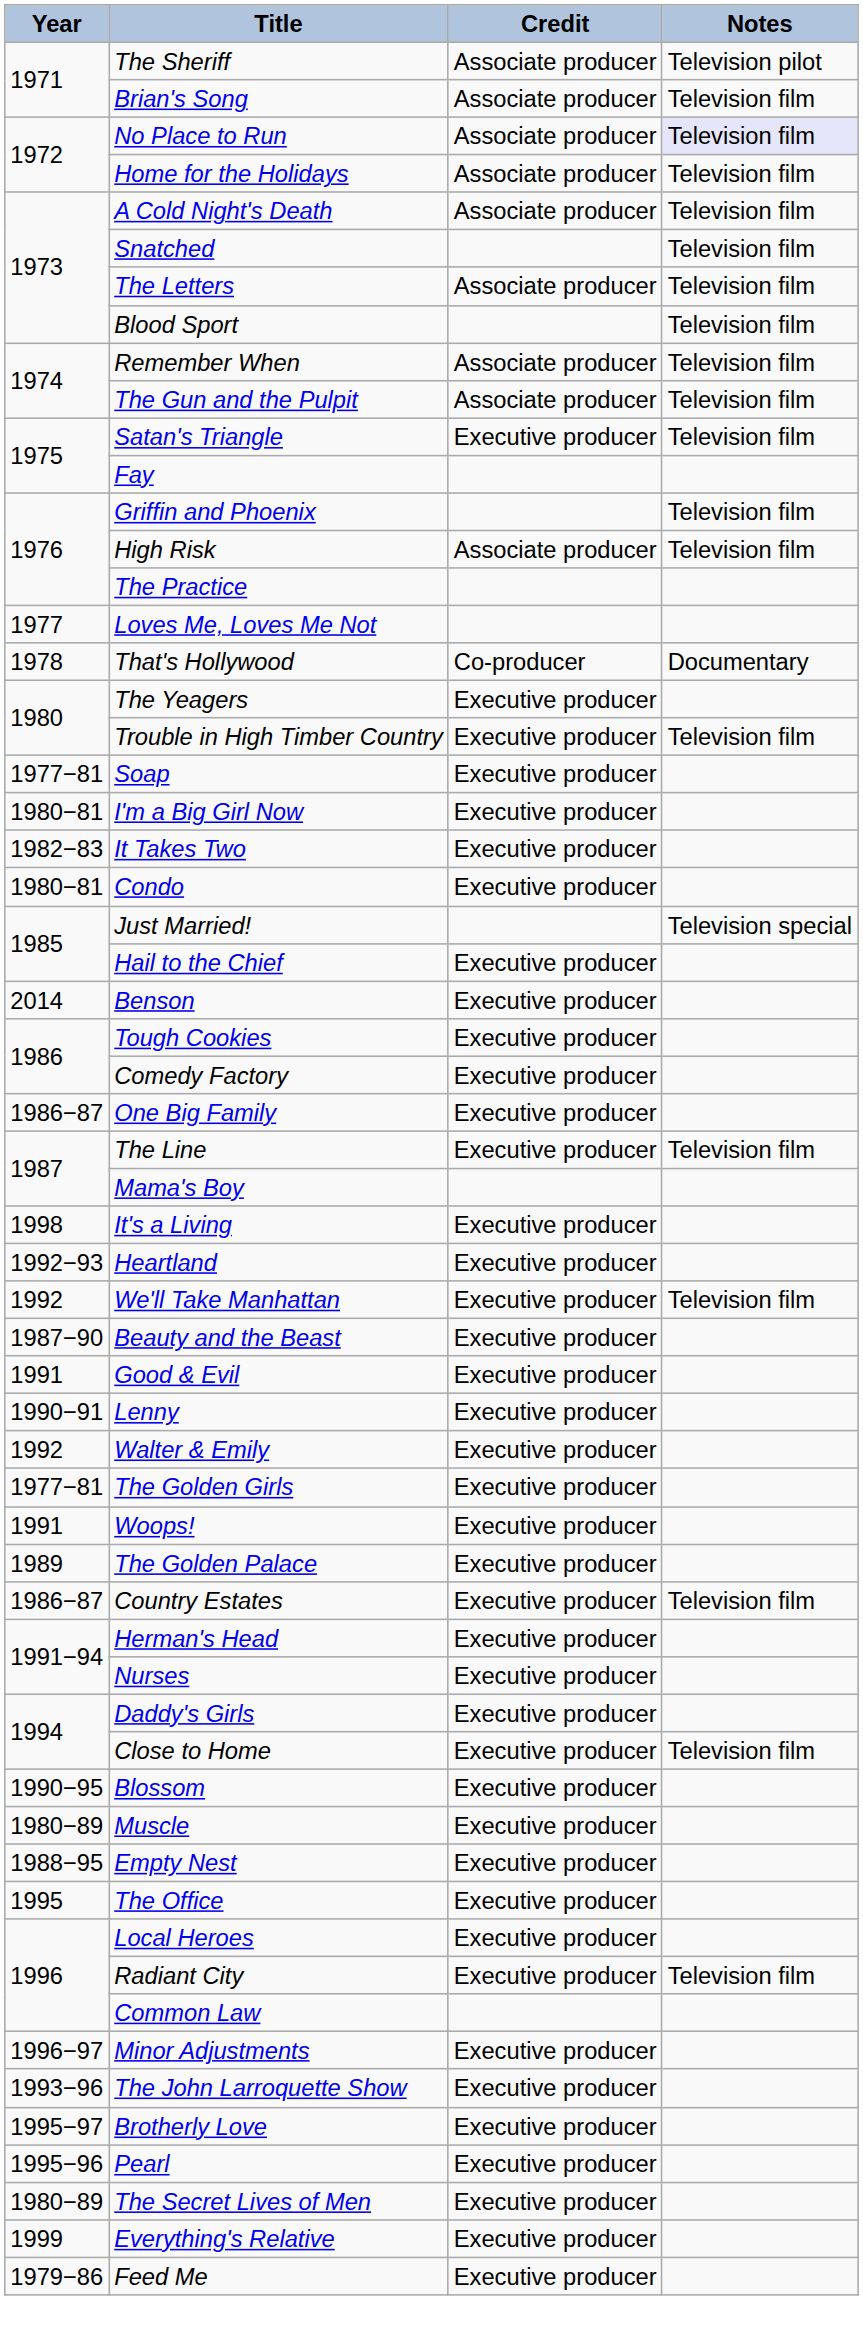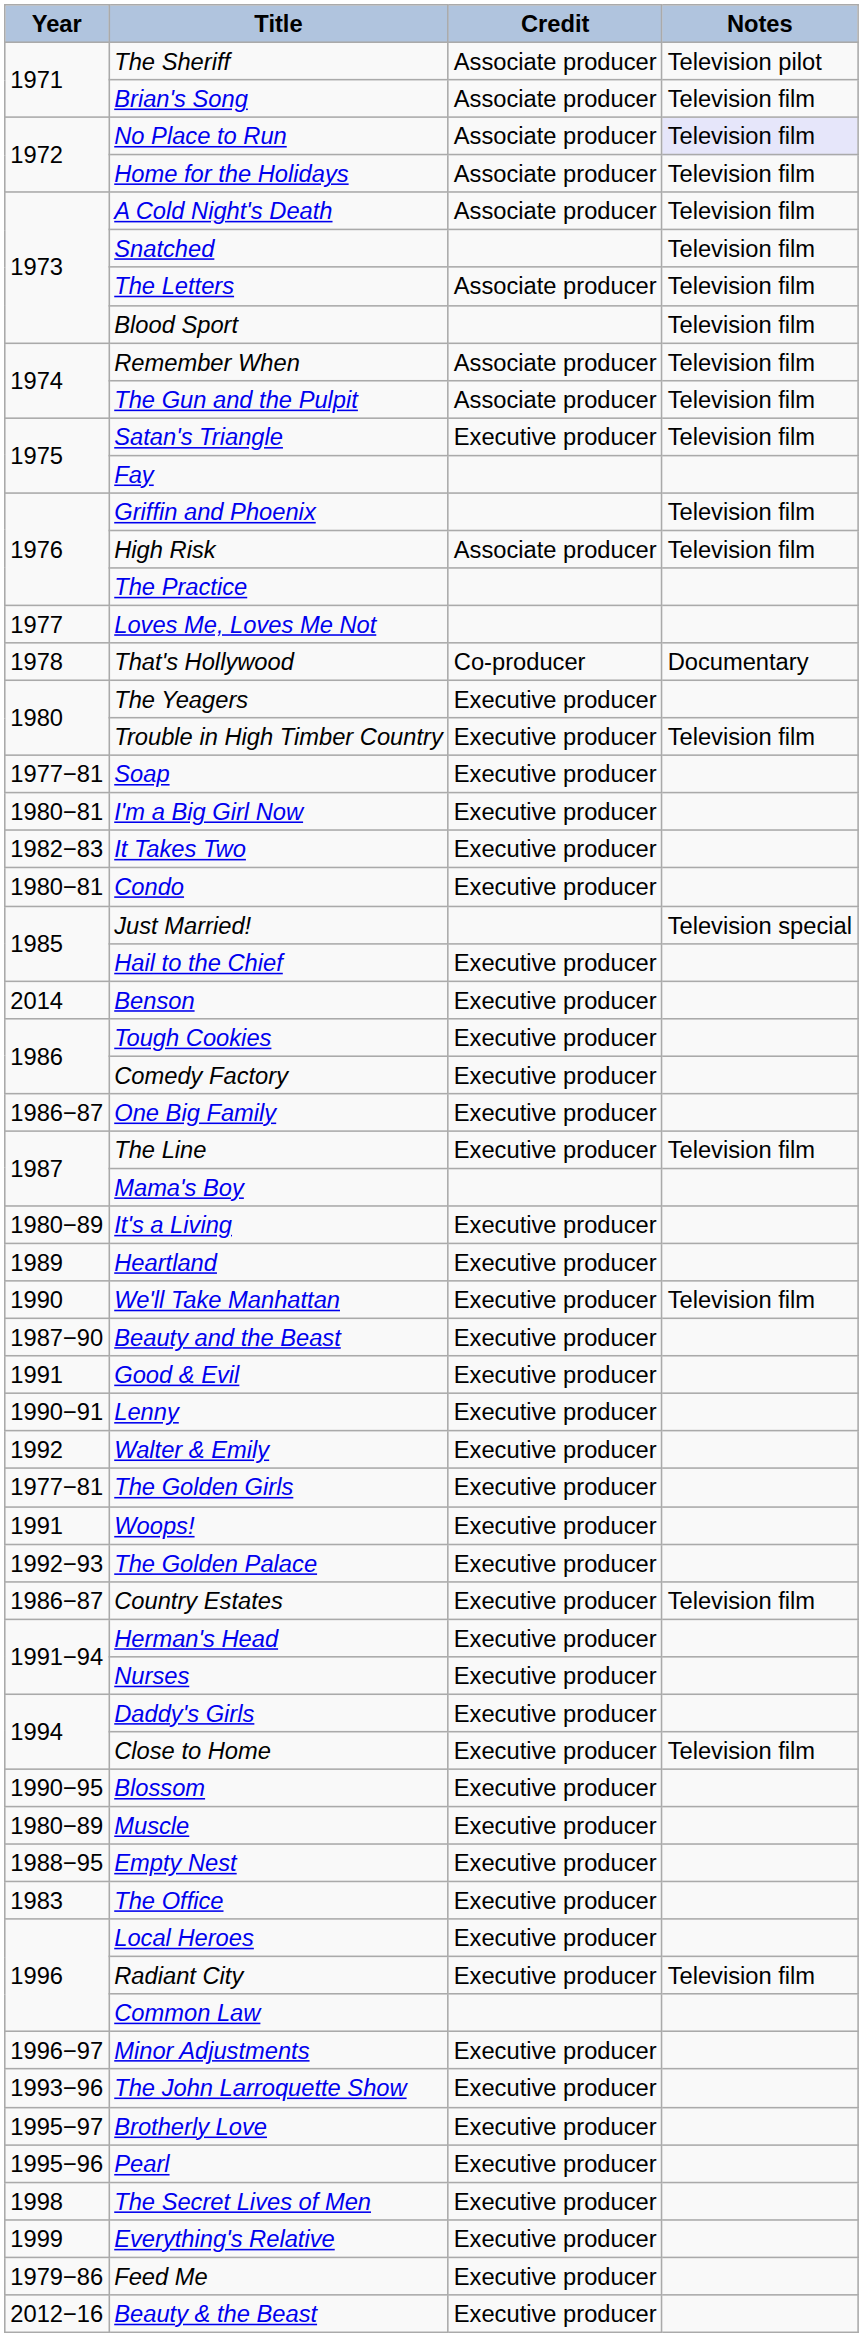It's a Living | Year: 1998 -> 1980−89
Heartland | Year: 1992−93 -> 1989
We'll Take Manhattan | Year: 1992 -> 1990
The Golden Palace | Year: 1989 -> 1992−93
The Office | Year: 1995 -> 1983
The Secret Lives of Men | Year: 1980−89 -> 1998
+ row: 2012−16 | Beauty & the Beast | Executive producer
